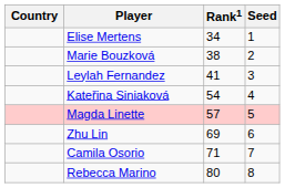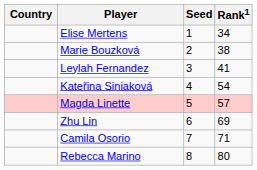columns swapped: Rank1 <-> Seed
